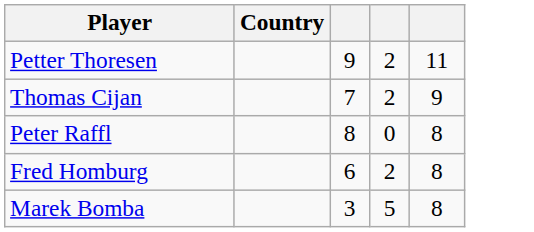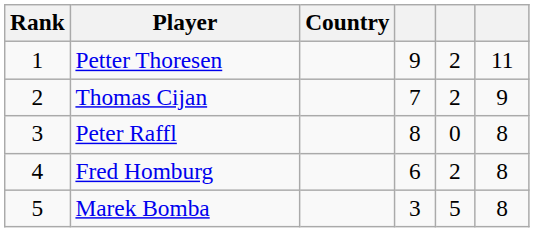+ column: Rank | 1 | 2 | 3 | 4 | 5
